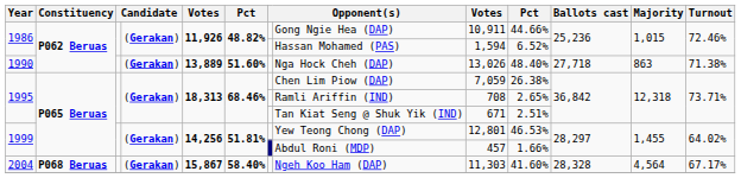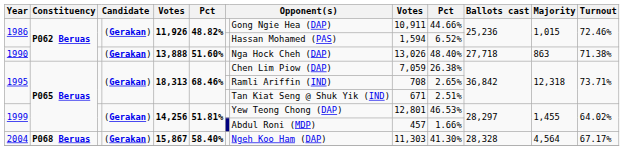1990 | column 5: 13,889 -> 13,888
2004 | column 10: 41.60% -> 41.30%
